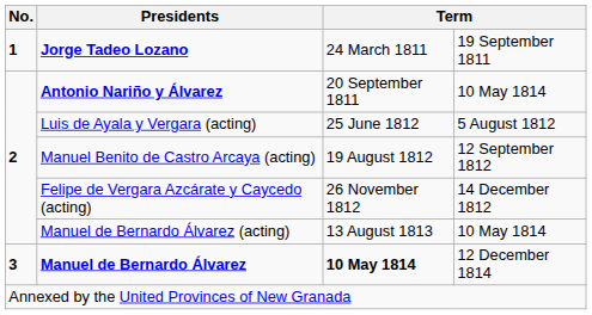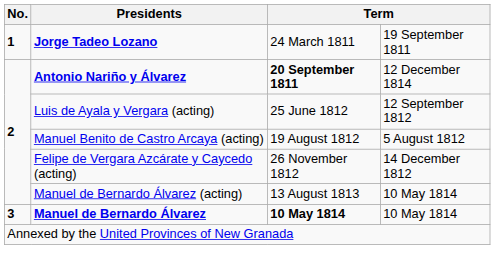Antonio Nariño y Álvarez | column 3: normal -> bold
Antonio Nariño y Álvarez | column 4: 10 May 1814 -> 12 December 1814
Luis de Ayala y Vergara (acting) | column 4: 5 August 1812 -> 12 September 1812
Manuel Benito de Castro Arcaya (acting) | column 4: 12 September 1812 -> 5 August 1812
Manuel de Bernardo Álvarez | column 4: 12 December 1814 -> 10 May 1814
